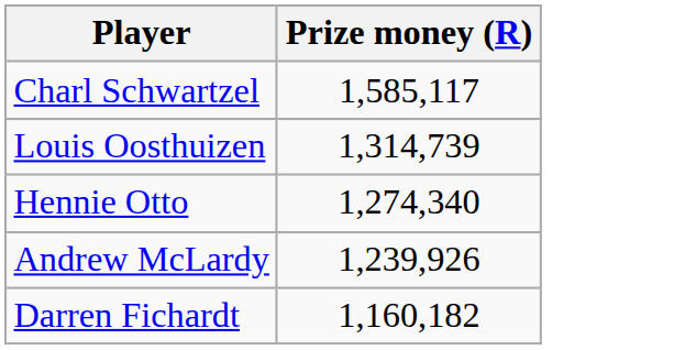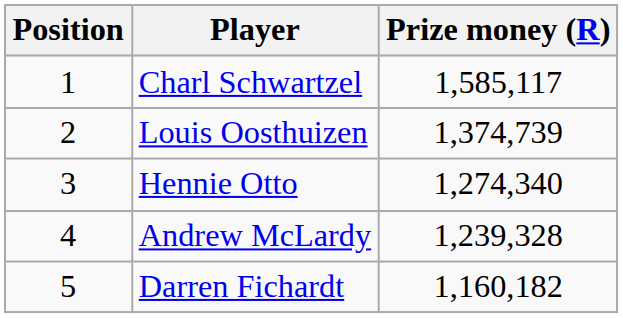+ column: Position | 1 | 2 | 3 | 4 | 5
Louis Oosthuizen | Prize money (R): 1,314,739 -> 1,374,739
Andrew McLardy | Prize money (R): 1,239,926 -> 1,239,328
